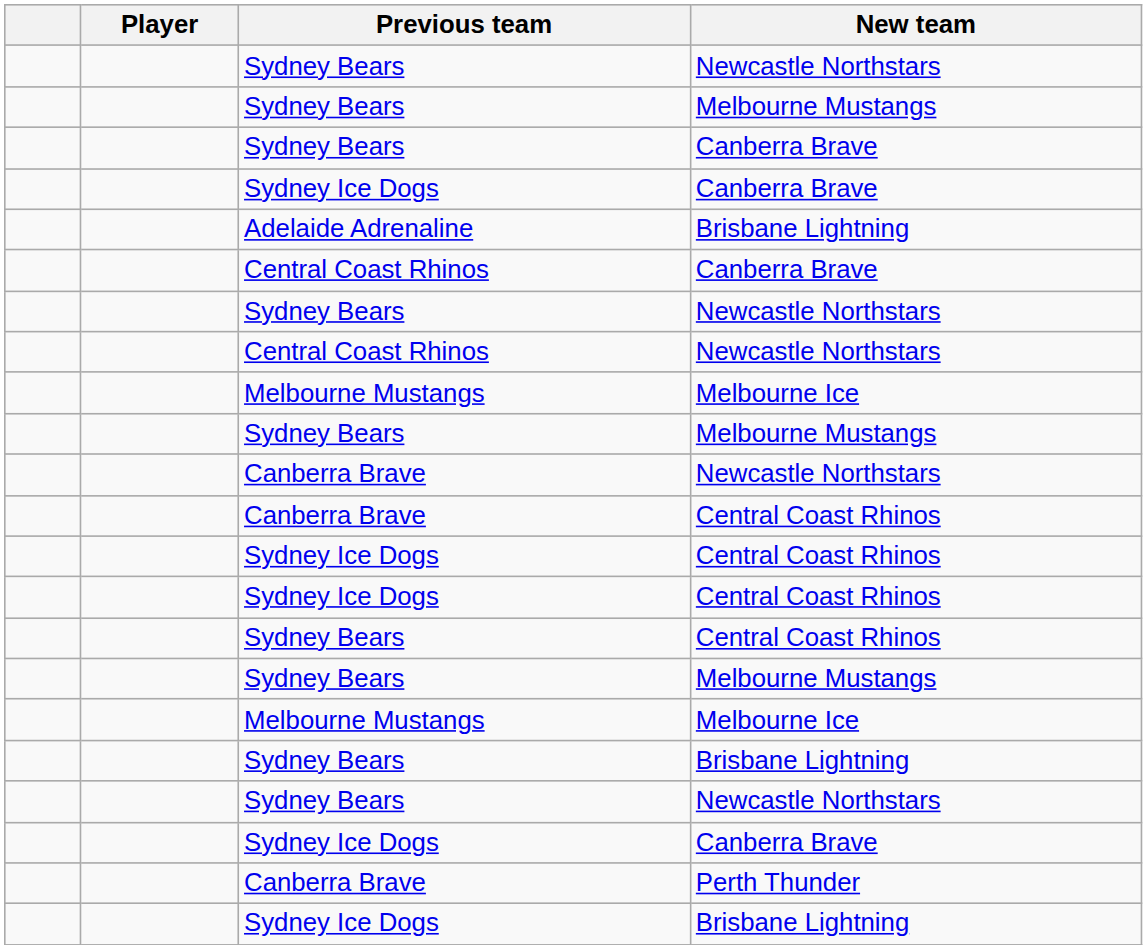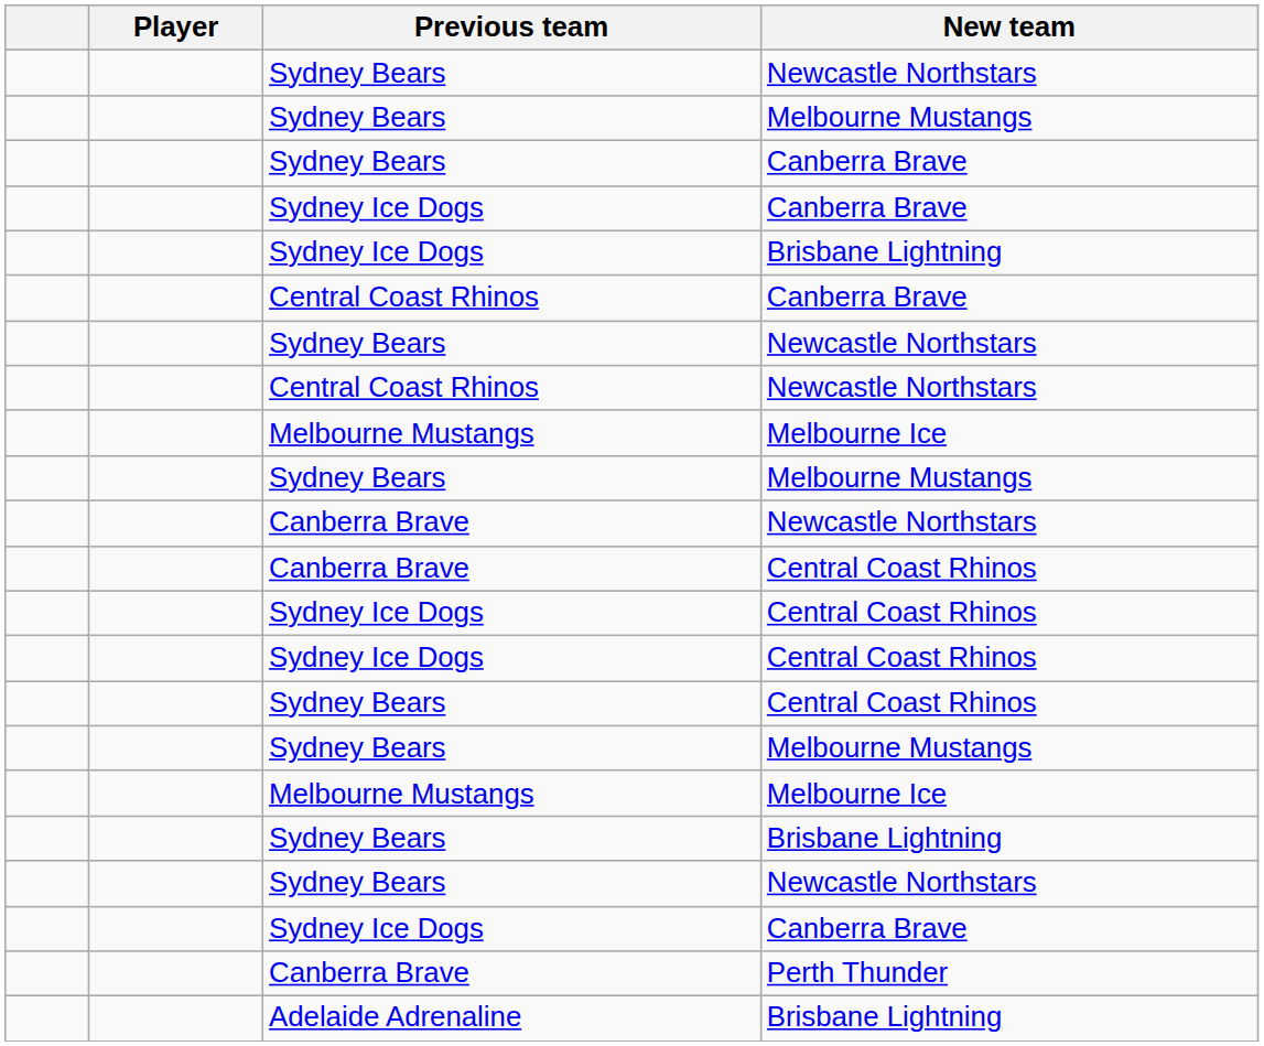rows swapped: Sydney Ice Dogs / Brisbane Lightning <-> Adelaide Adrenaline / Brisbane Lightning
